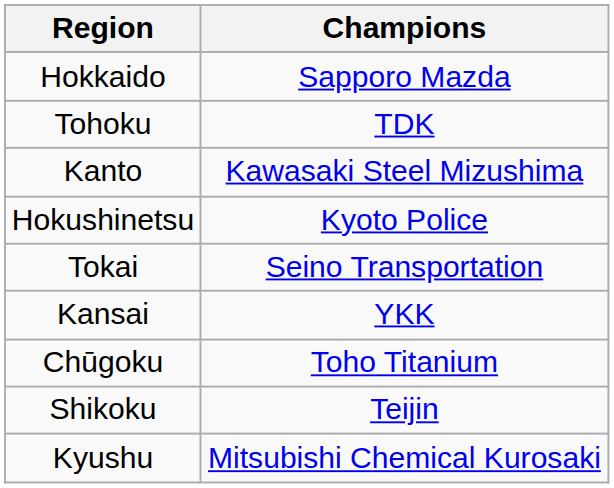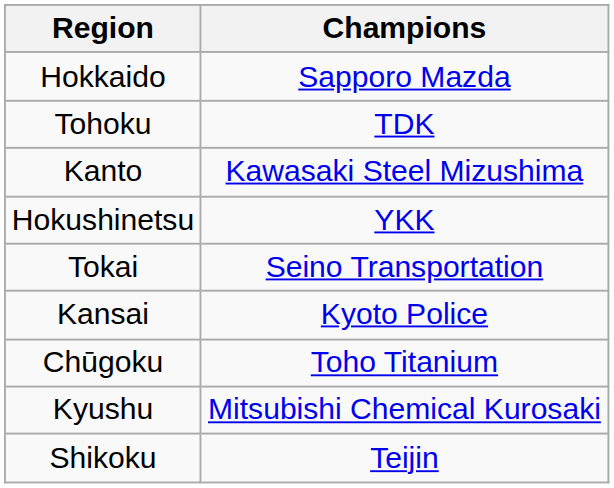Hokushinetsu | Champions: Kyoto Police -> YKK
Kansai | Champions: YKK -> Kyoto Police
rows swapped: Shikoku <-> Kyushu
